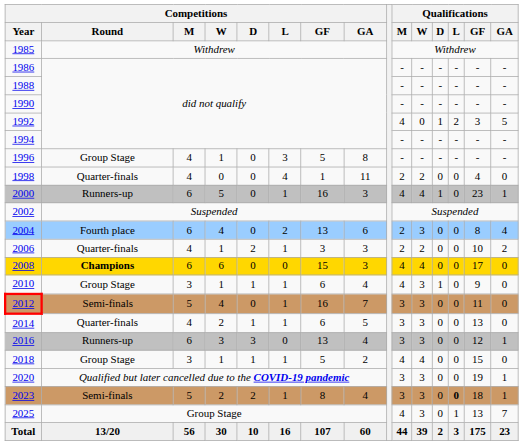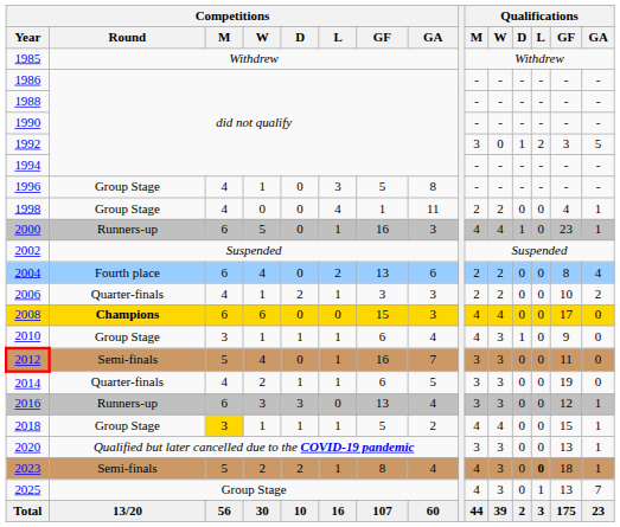1992 | Qualifications / M: 4 -> 3
1998 | Competitions / Round: Quarter-finals -> Group Stage
1998 | Qualifications / GA: 0 -> 1
2004 | Qualifications / W: 3 -> 2
2014 | Qualifications / GF: 13 -> 19
2018 | Competitions / M: no background -> gold background
2018 | Qualifications / GA: 0 -> 1
2020 | Qualifications / GF: 19 -> 13
2023 | Qualifications / M: 3 -> 4
